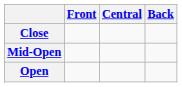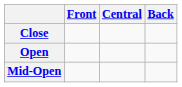rows swapped: Mid-Open <-> Open
